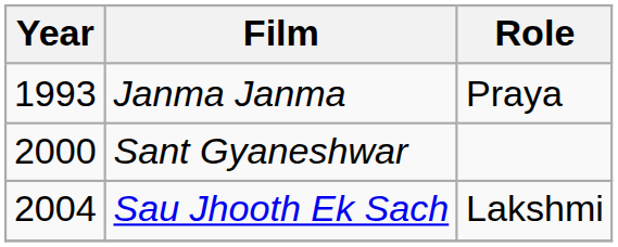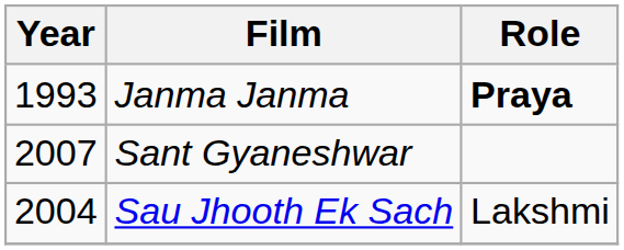Janma Janma | Role: normal -> bold
Sant Gyaneshwar | Year: 2000 -> 2007
